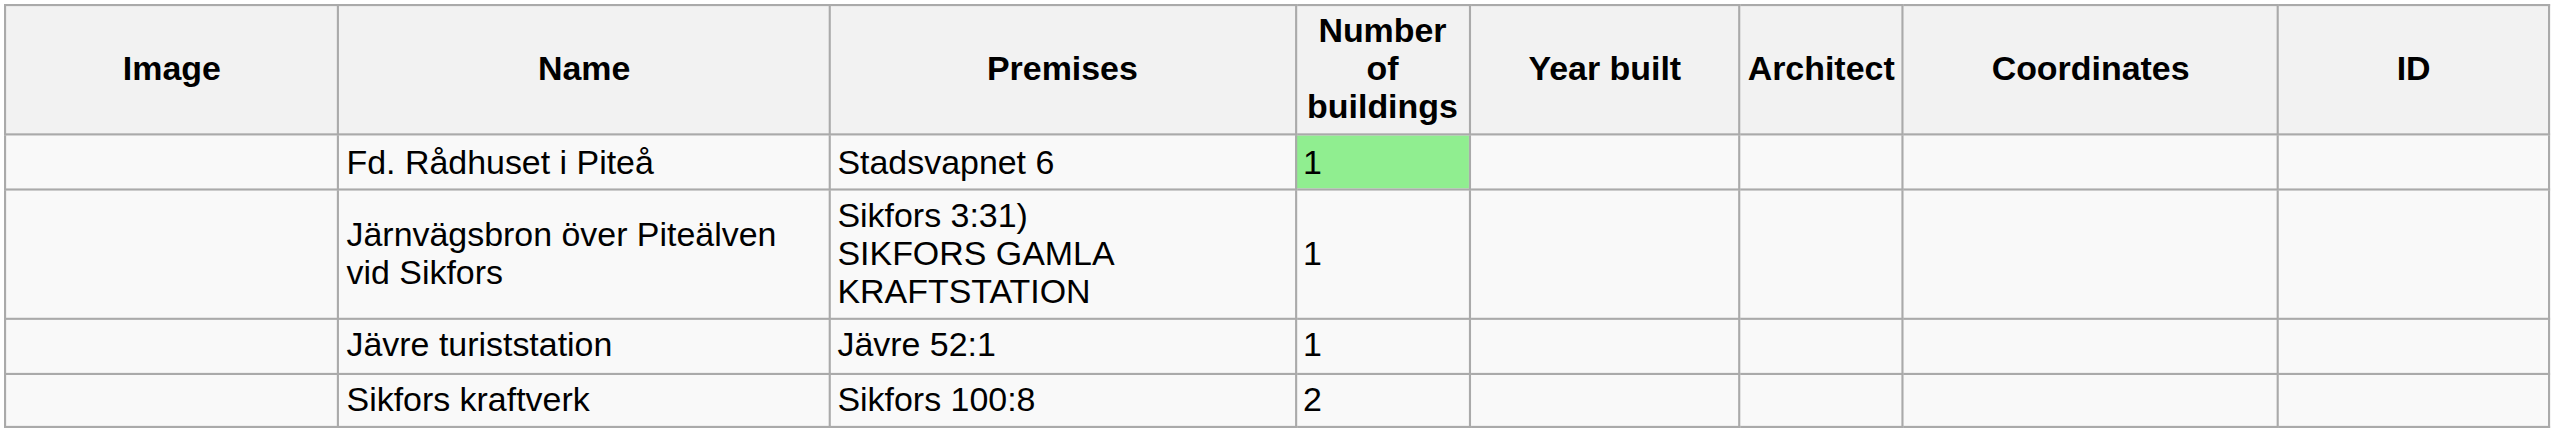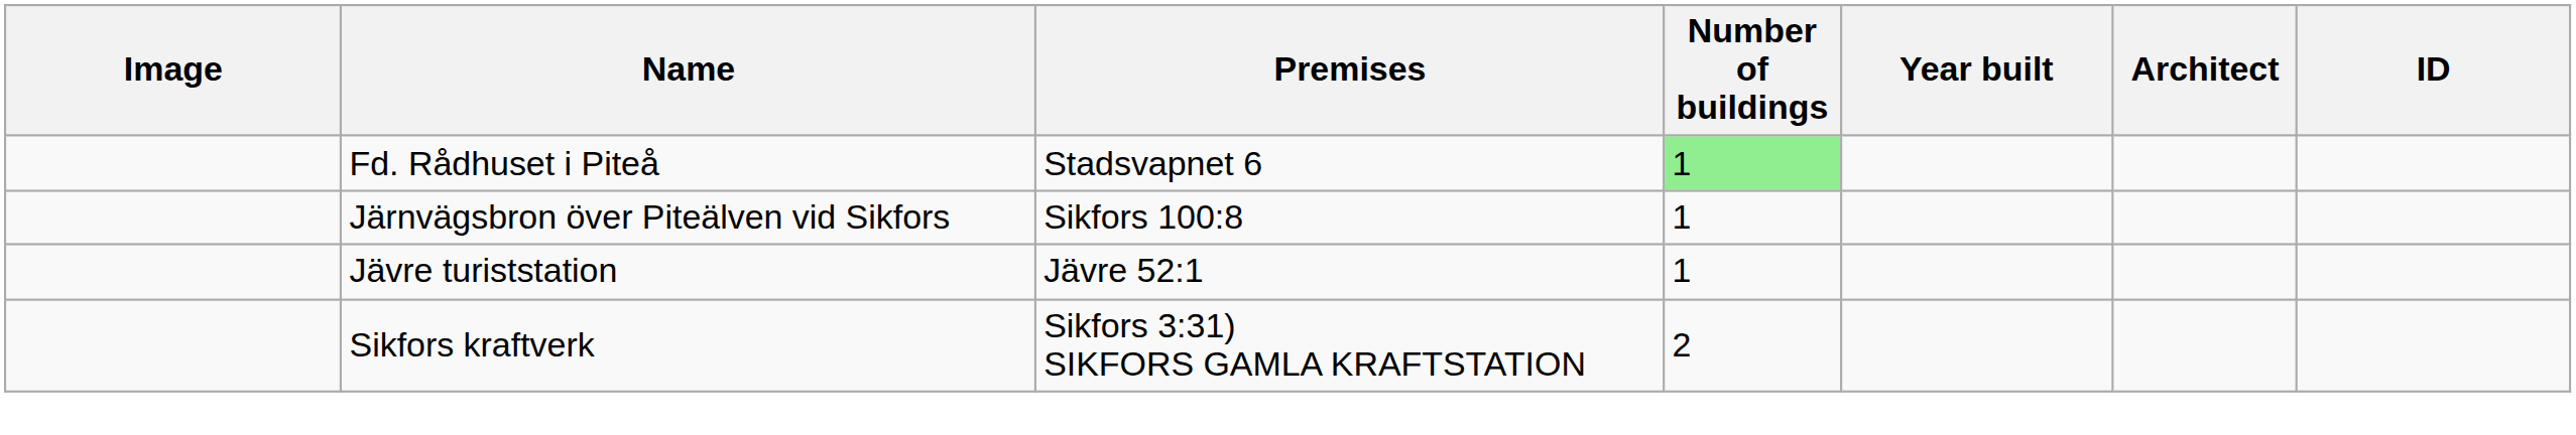- column: Coordinates
Järnvägsbron över Piteälven vid Sikfors | Premises: Sikfors 3:31) SIKFORS GAMLA KRAFTSTATION -> Sikfors 100:8
Sikfors kraftverk | Premises: Sikfors 100:8 -> Sikfors 3:31) SIKFORS GAMLA KRAFTSTATION
